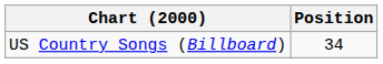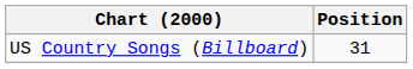US Country Songs (Billboard) | Position: 34 -> 31
